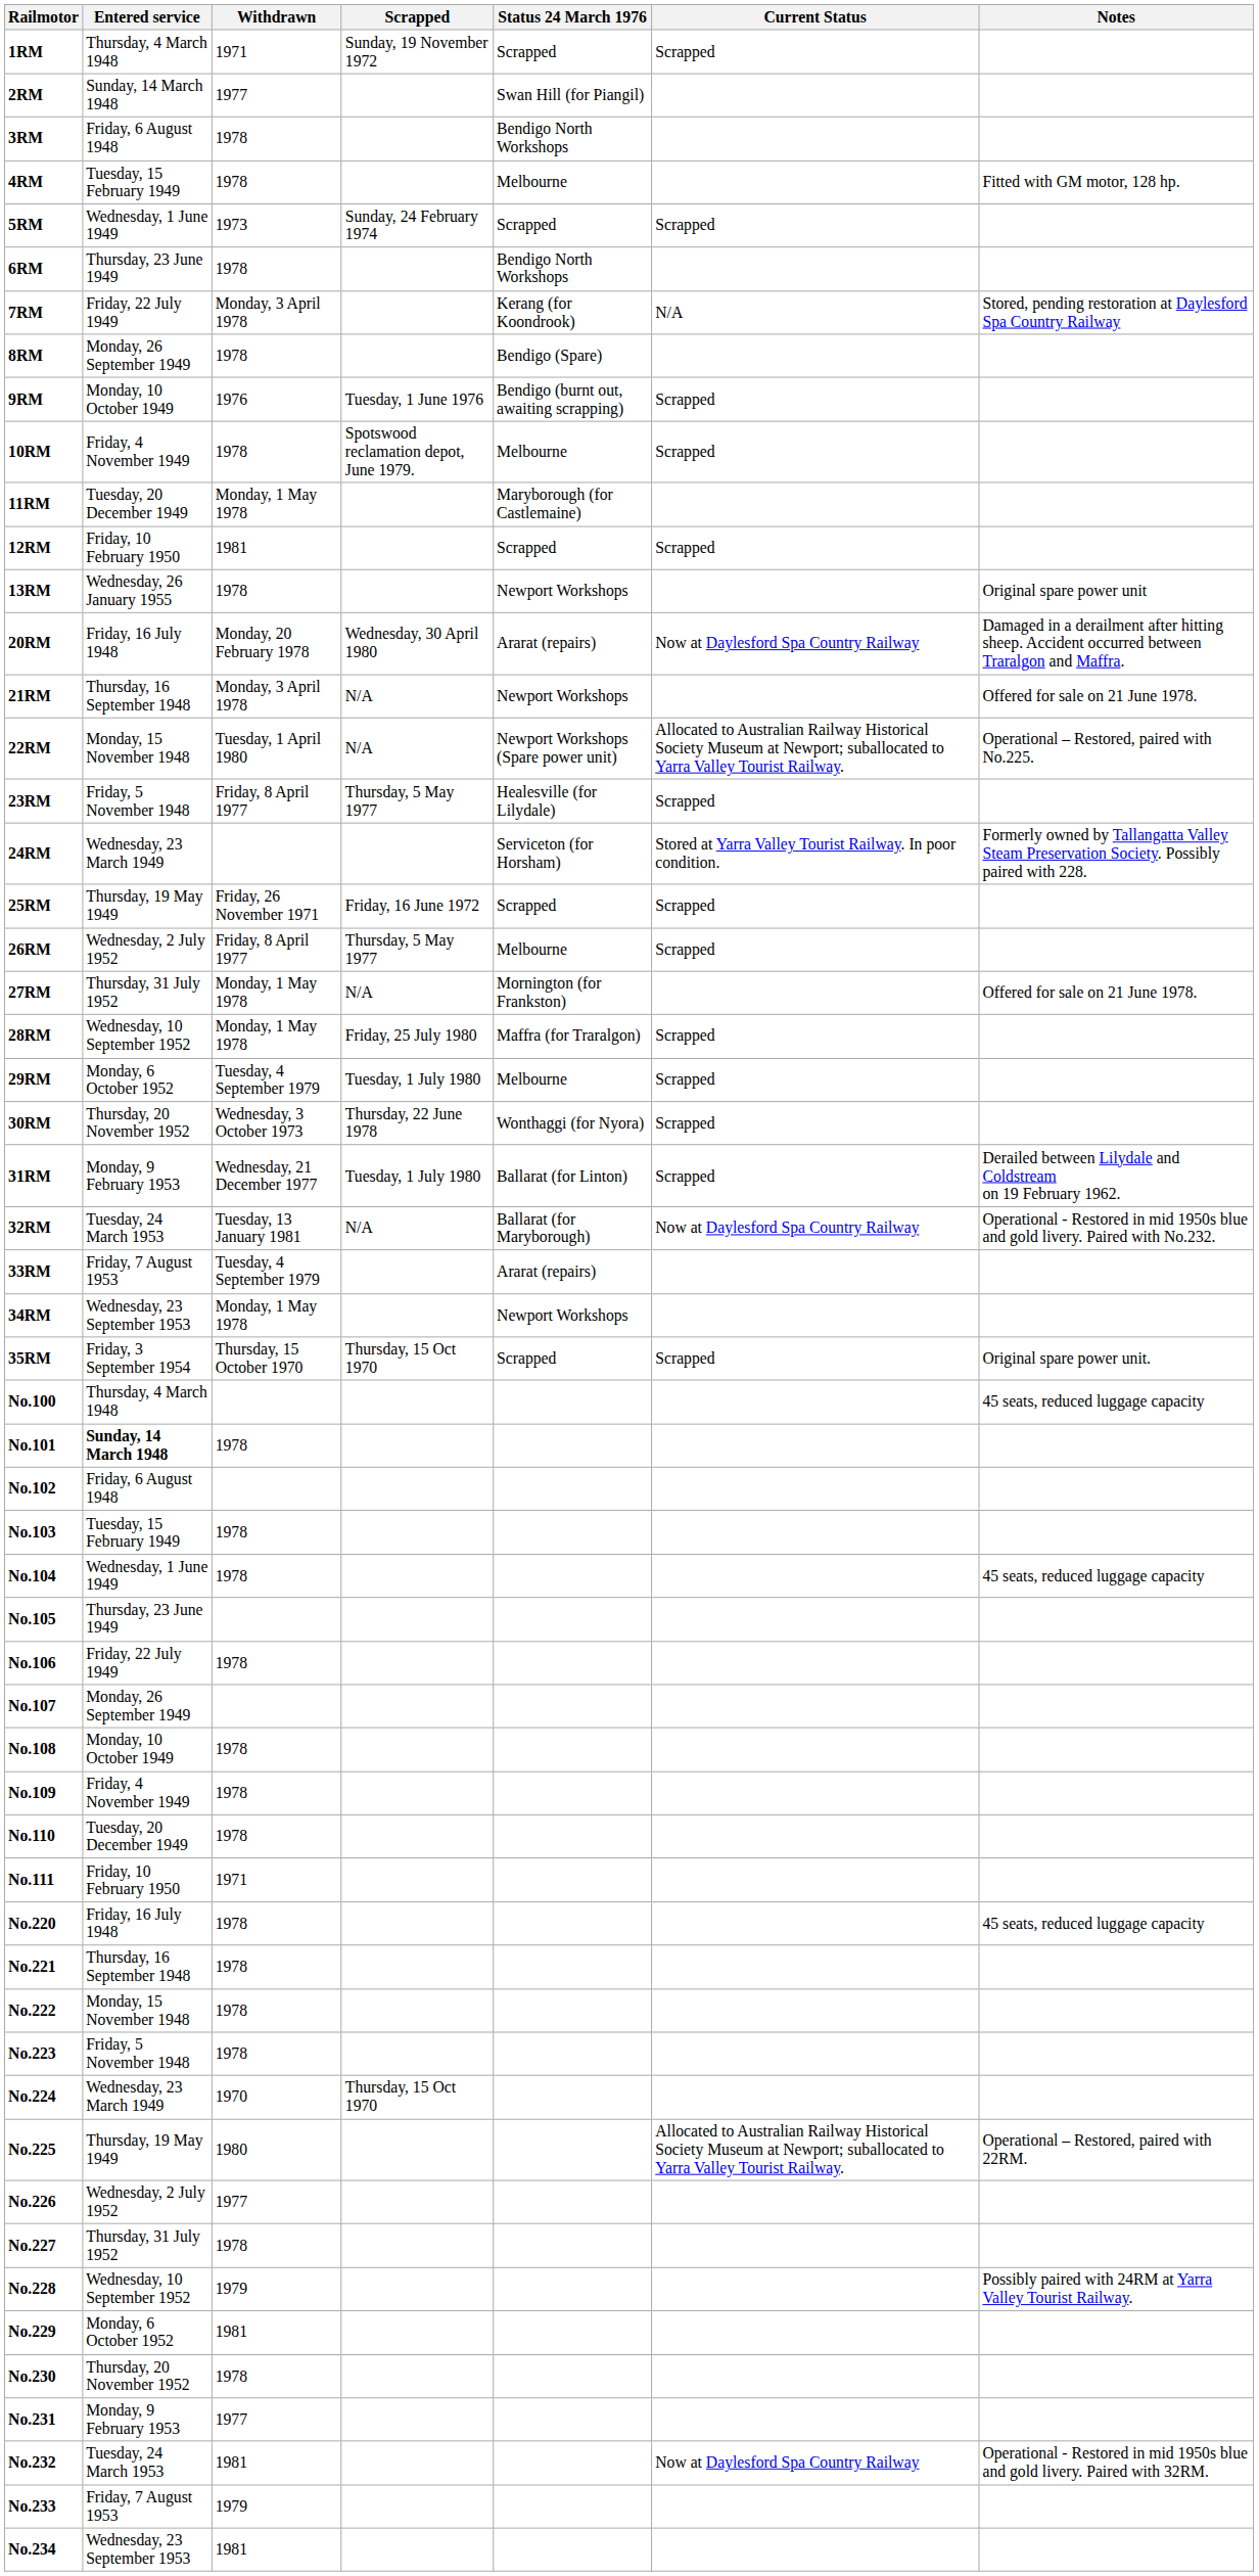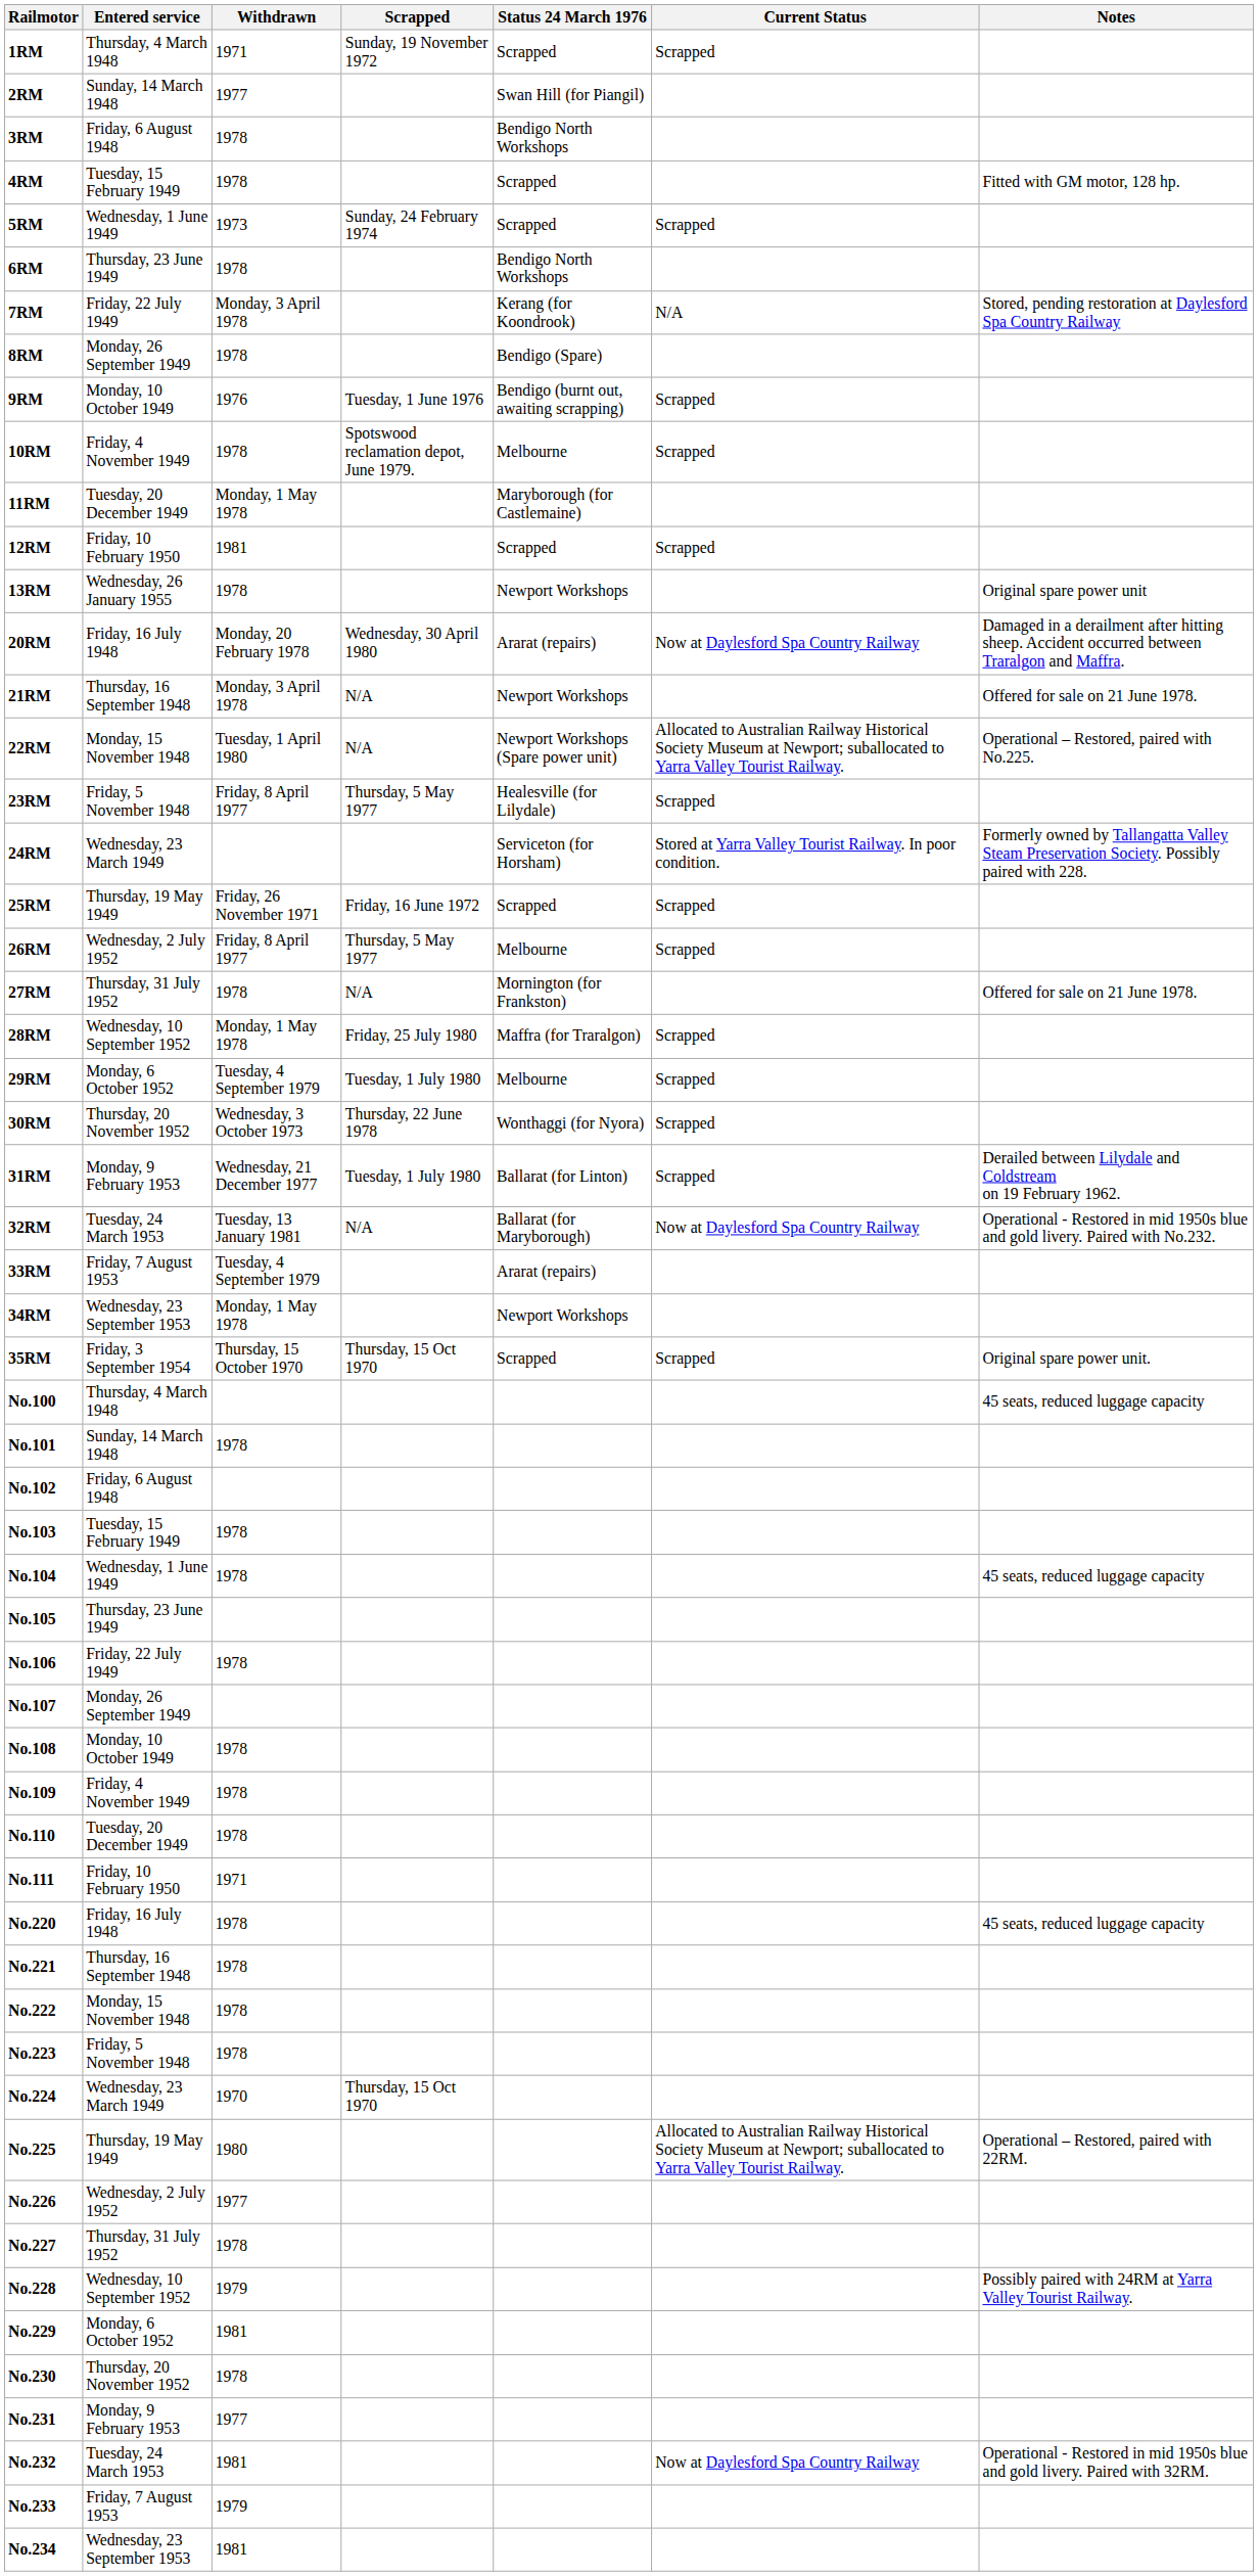4RM | Status 24 March 1976: Melbourne -> Scrapped
27RM | Withdrawn: Monday, 1 May 1978 -> 1978
No.101 | Entered service: bold -> normal
